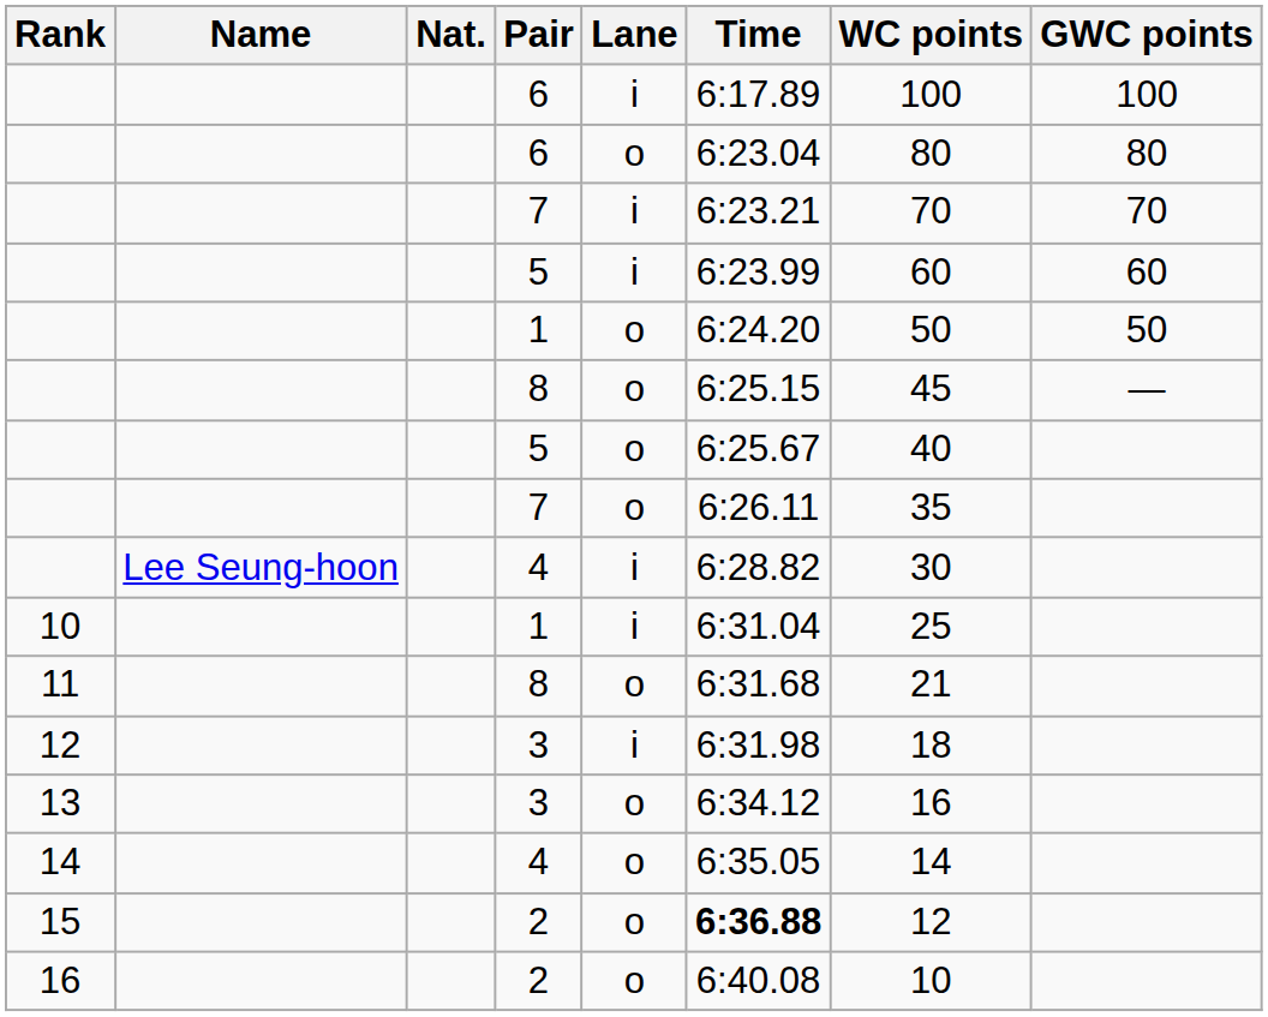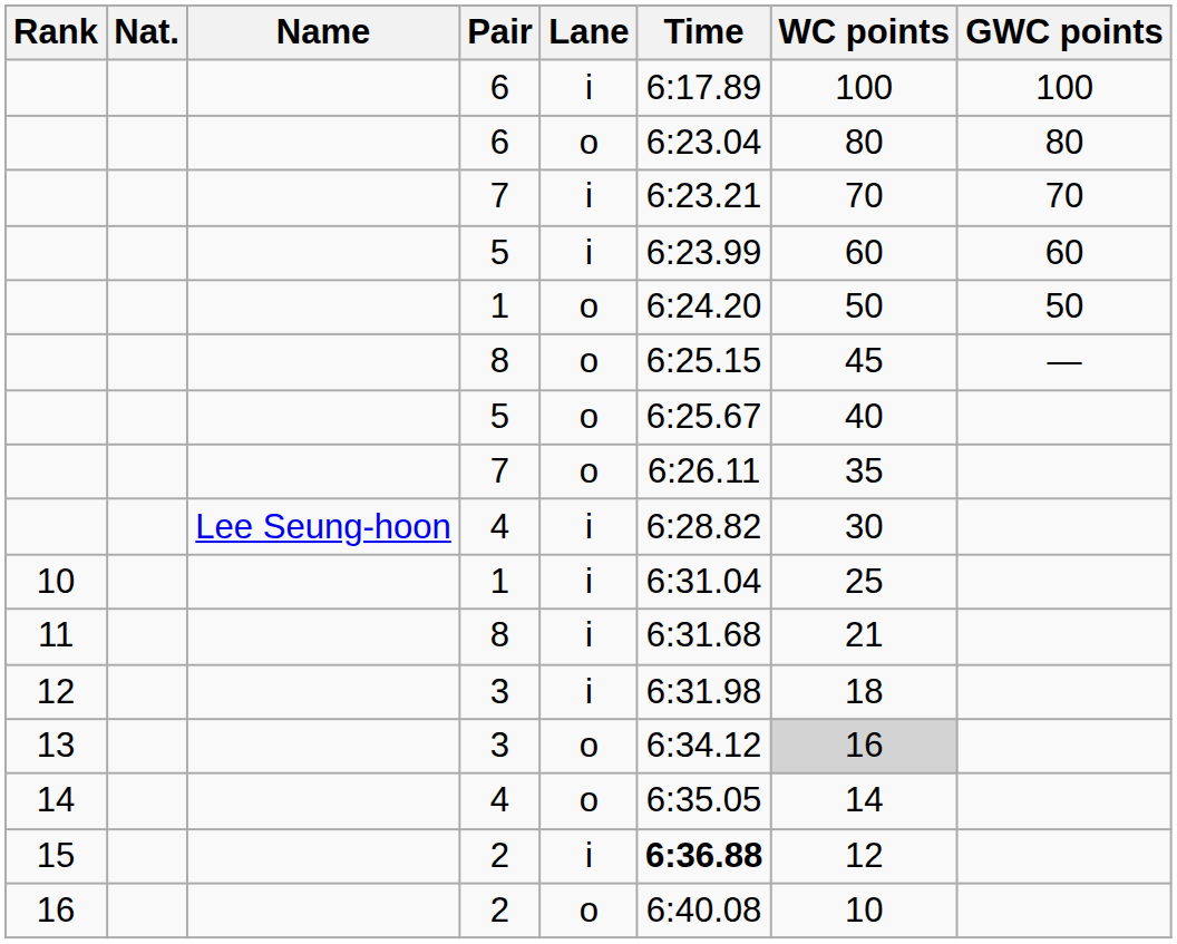columns swapped: Name <-> Nat.
11 | Lane: o -> i
13 | WC points: no background -> lightgrey background
15 | Lane: o -> i
